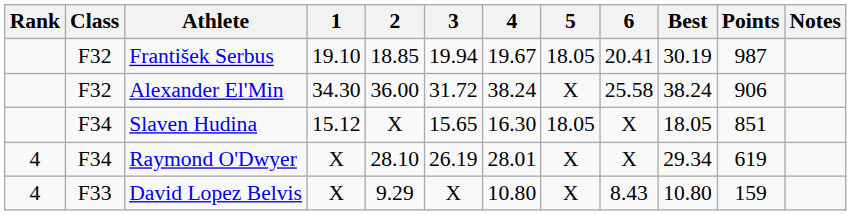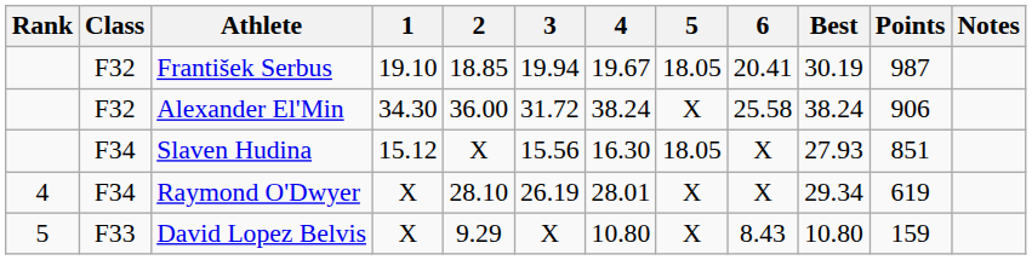Slaven Hudina | 3: 15.65 -> 15.56
Slaven Hudina | Best: 18.05 -> 27.93
David Lopez Belvis | Rank: 4 -> 5
